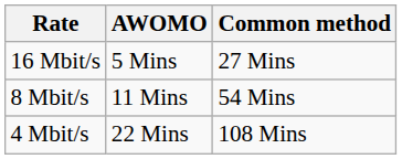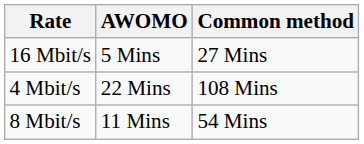rows swapped: 8 Mbit/s <-> 4 Mbit/s
